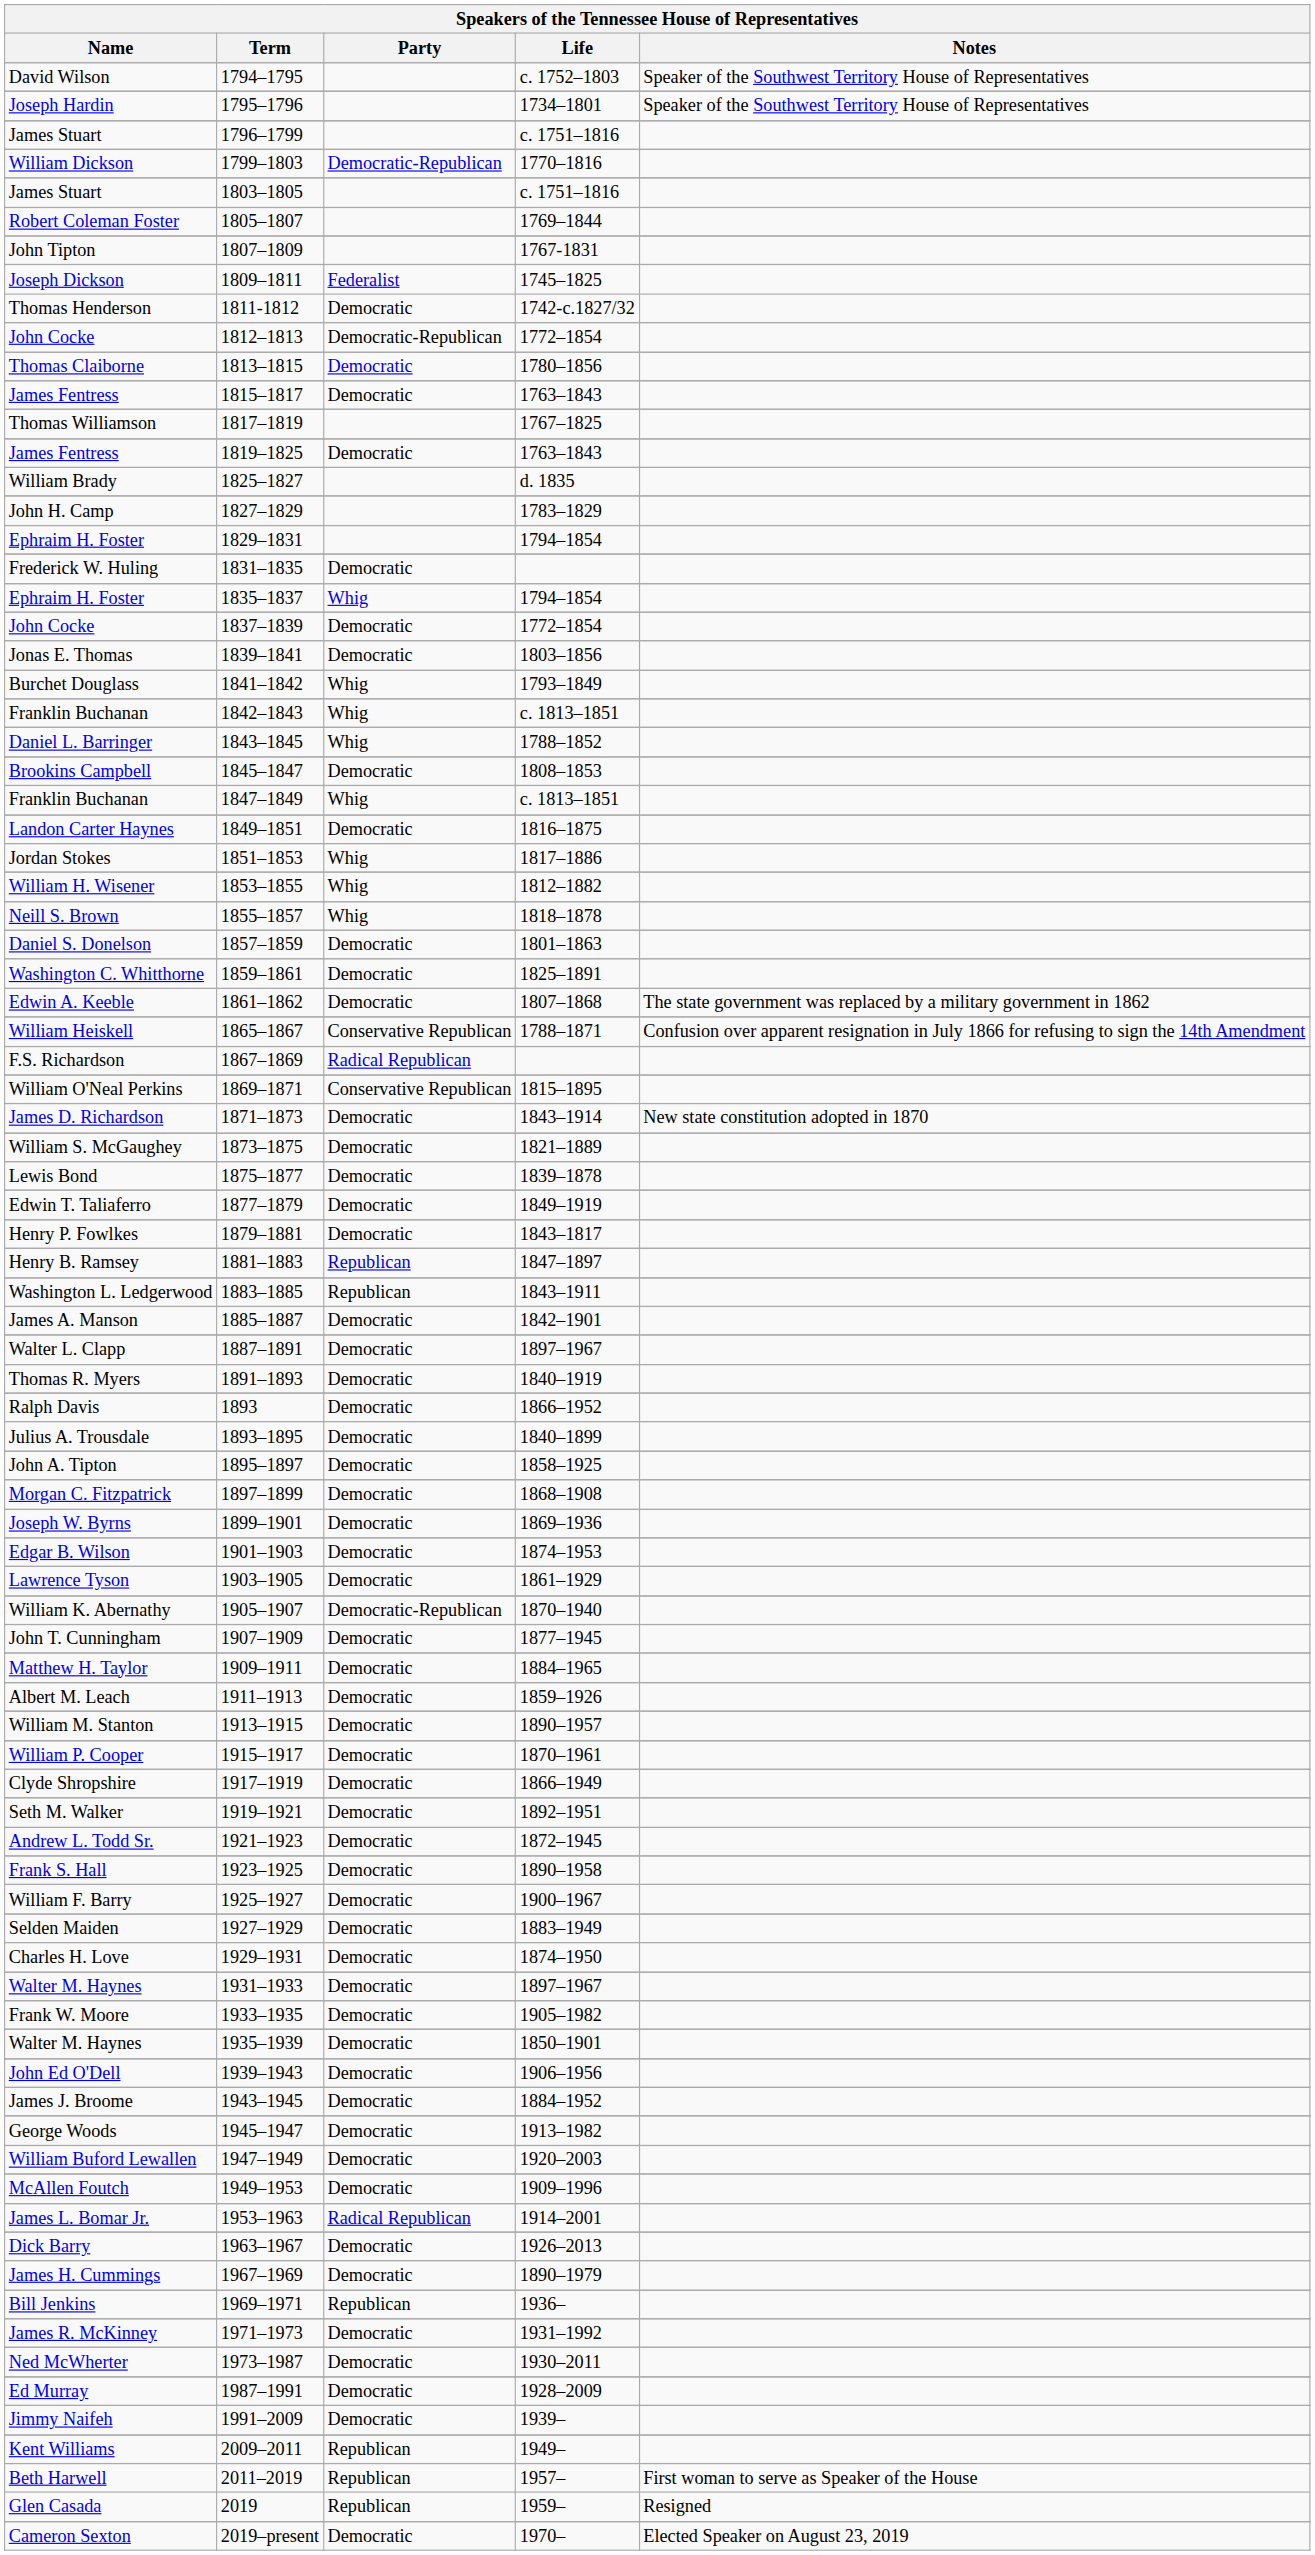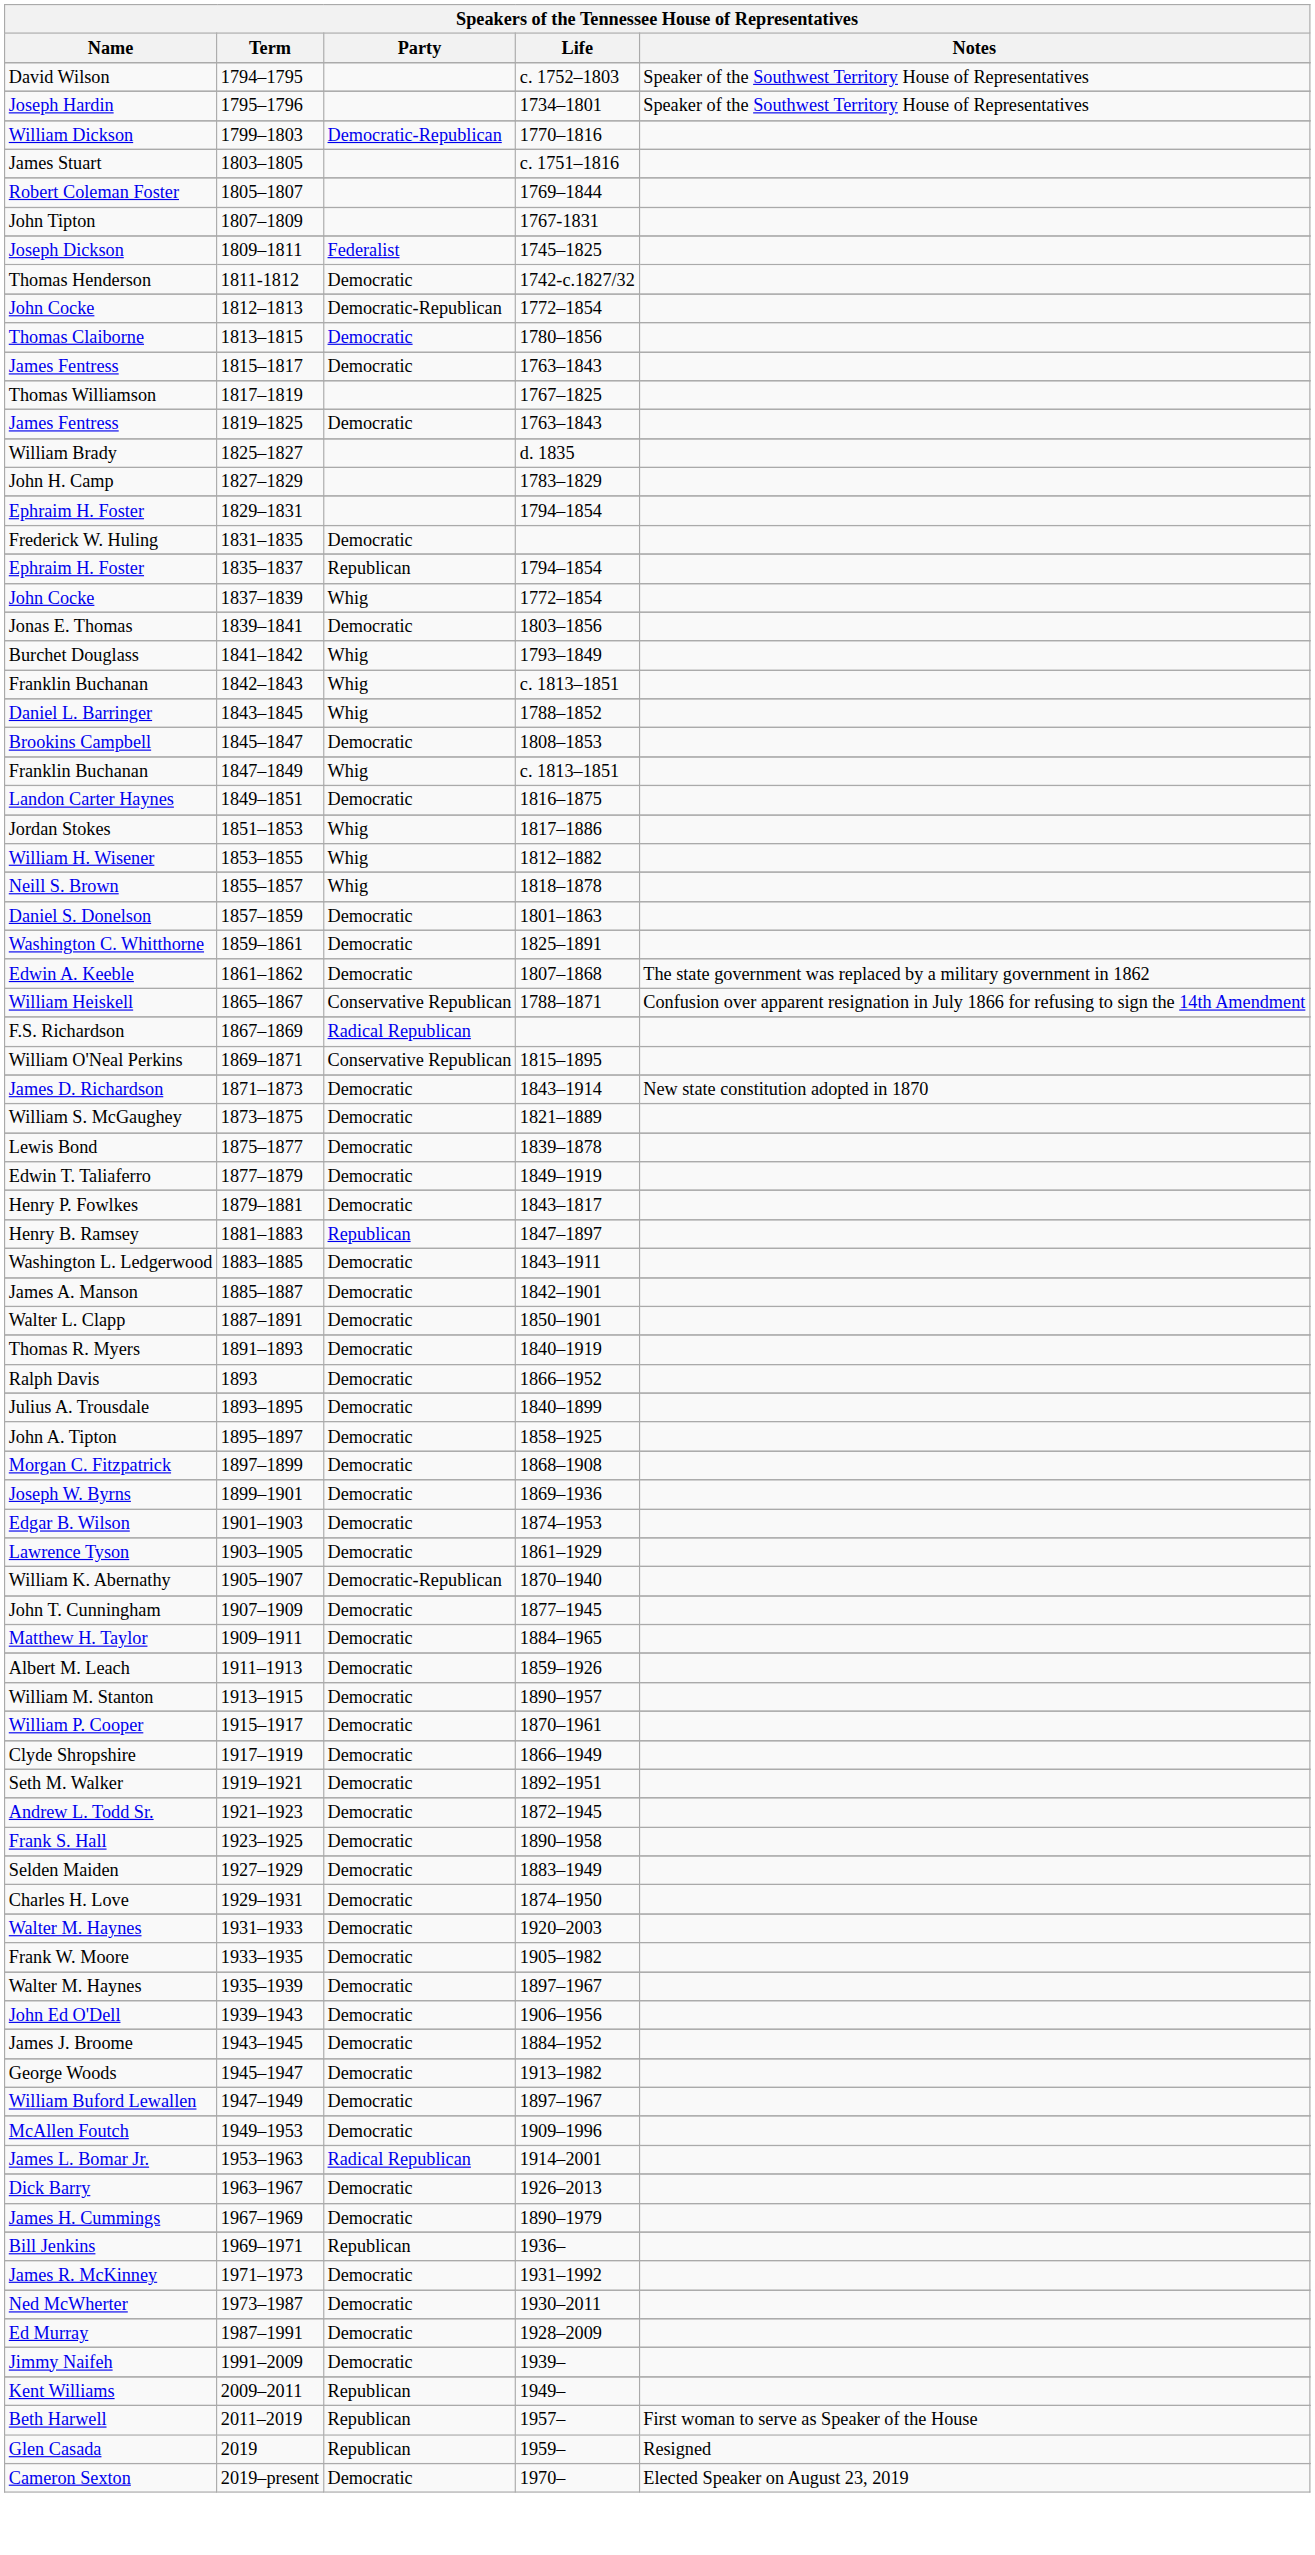- row: James Stuart | 1796–1799 | c. 1751–1816
Ephraim H. Foster / 1835–1837 | Party: Whig -> Republican
John Cocke / 1837–1839 | Party: Democratic -> Whig
Washington L. Ledgerwood | Party: Republican -> Democratic
Walter L. Clapp | Life: 1897–1967 -> 1850–1901
- row: William F. Barry | 1925–1927 | Democratic | 1900–1967
Walter M. Haynes / 1931–1933 | Life: 1897–1967 -> 1920–2003
Walter M. Haynes / 1935–1939 | Life: 1850–1901 -> 1897–1967
William Buford Lewallen | Life: 1920–2003 -> 1897–1967
